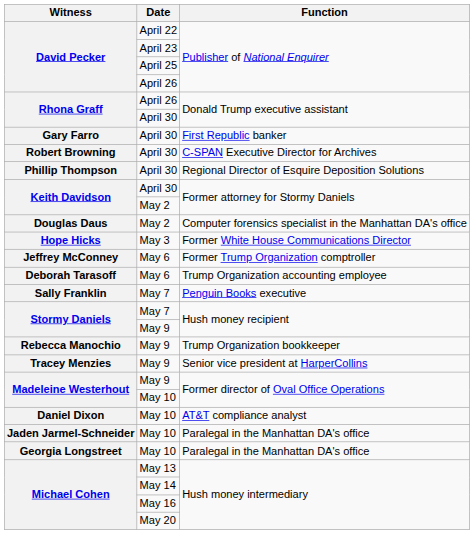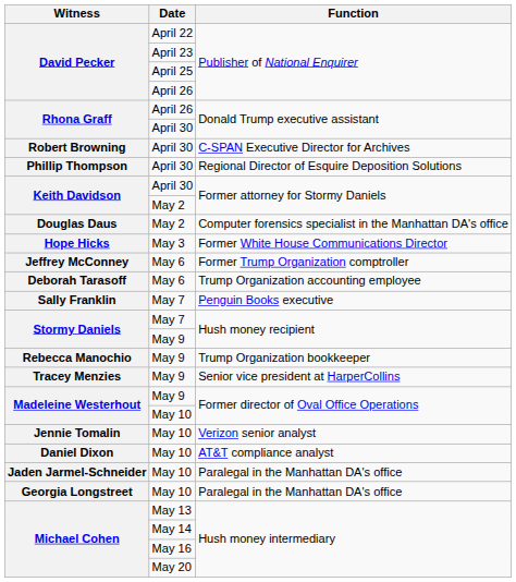- row: Gary Farro | April 30 | First Republic banker
+ row: Jennie Tomalin | May 10 | Verizon senior analyst
